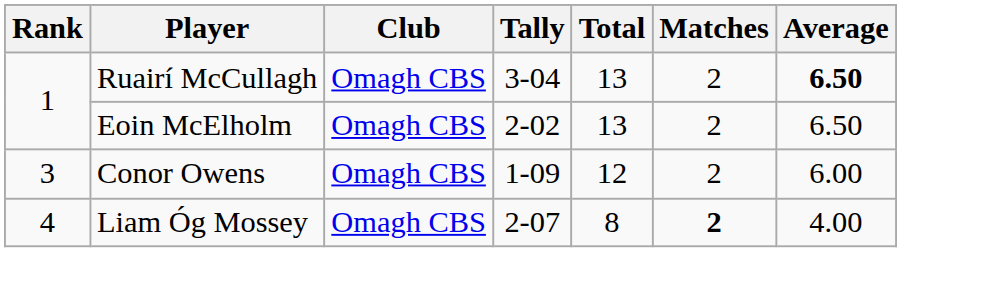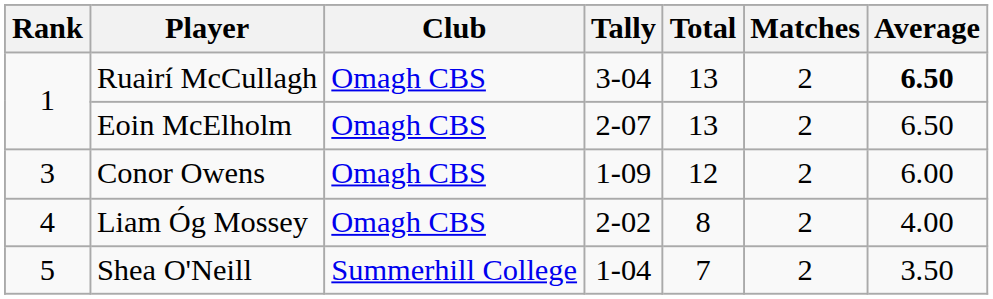Eoin McElholm | Tally: 2-02 -> 2-07
Liam Óg Mossey | Tally: 2-07 -> 2-02
Liam Óg Mossey | Matches: bold -> normal
+ row: 5 | Shea O'Neill | Summerhill College | 1-04 | 7 | 2 | 3.50
